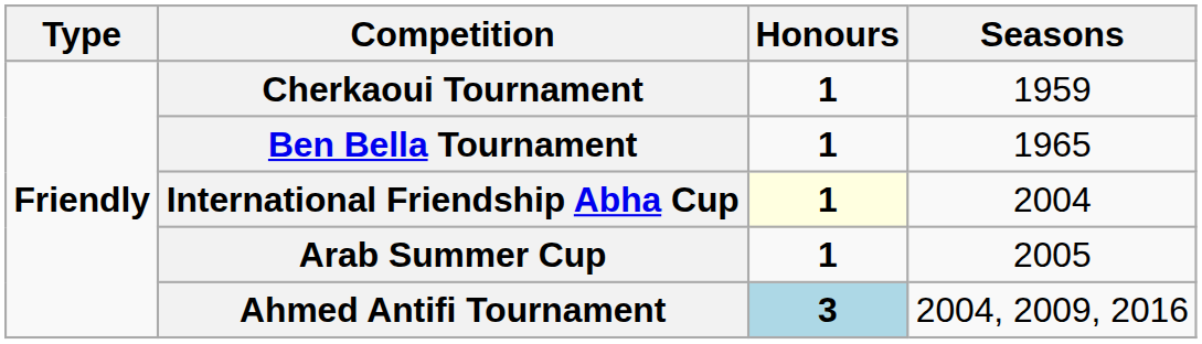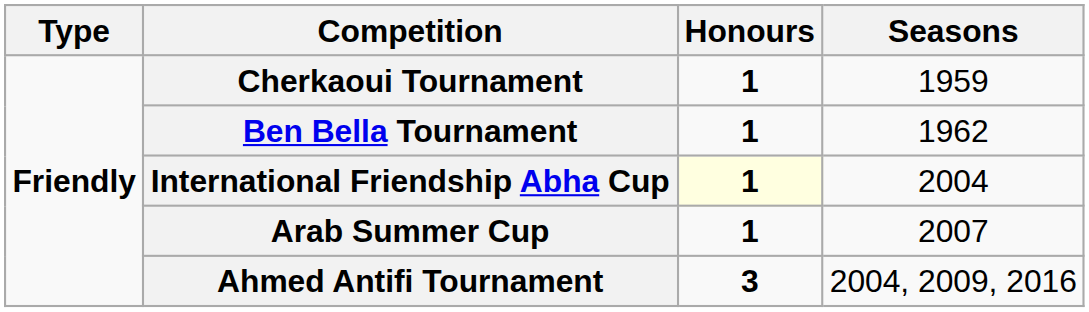Ben Bella Tournament | Seasons: 1965 -> 1962
Arab Summer Cup | Seasons: 2005 -> 2007
Ahmed Antifi Tournament | Honours: lightblue background -> no background
